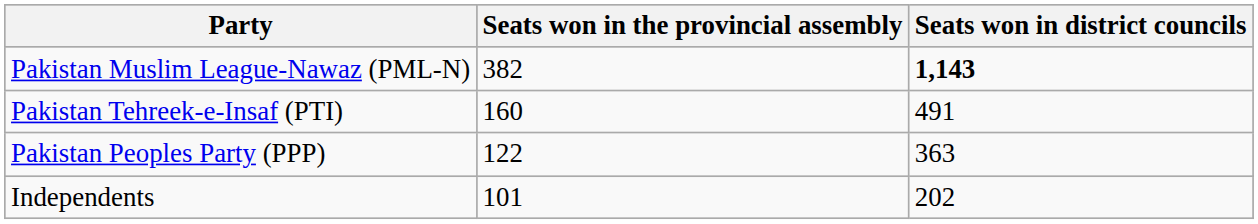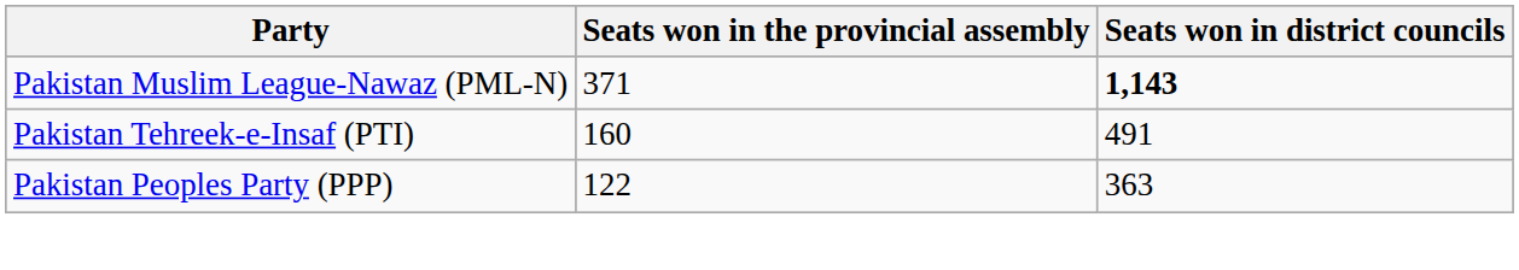Pakistan Muslim League-Nawaz (PML-N) | Seats won in the provincial assembly: 382 -> 371
- row: Independents | 101 | 202
